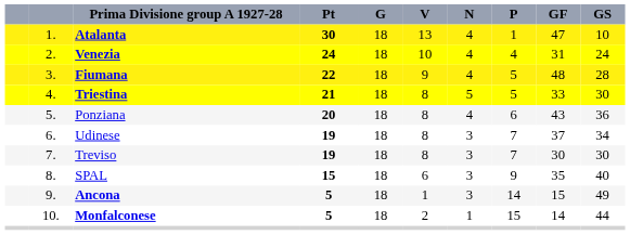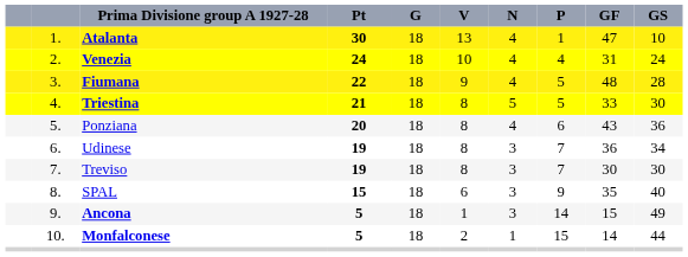Udinese | GF: 37 -> 36
